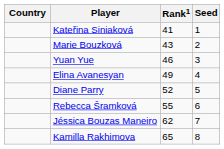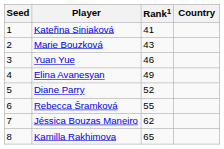columns swapped: Country <-> Seed
